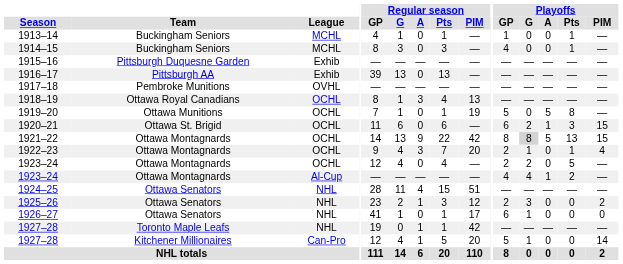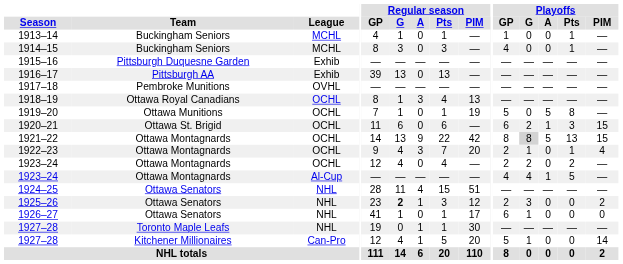1923–24 / OCHL | Playoffs / Pts: 5 -> 2
1923–24 / Al-Cup | Playoffs / Pts: 2 -> 5
1925–26 | Regular season / G: normal -> bold
1927–28 / NHL | Regular season / PIM: 42 -> 30
